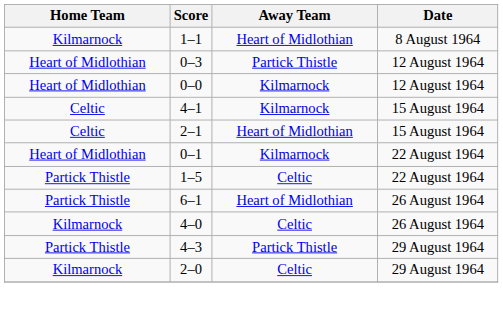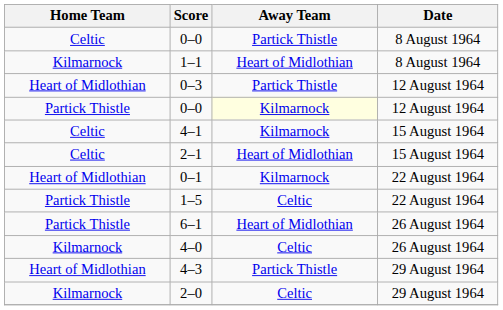+ row: Celtic | 0–0 | Partick Thistle | 8 August 1964
0–0 / 12 August 1964 | Home Team: Heart of Midlothian -> Partick Thistle
0–0 / 12 August 1964 | Away Team: no background -> lightyellow background
4–3 | Home Team: Partick Thistle -> Heart of Midlothian
